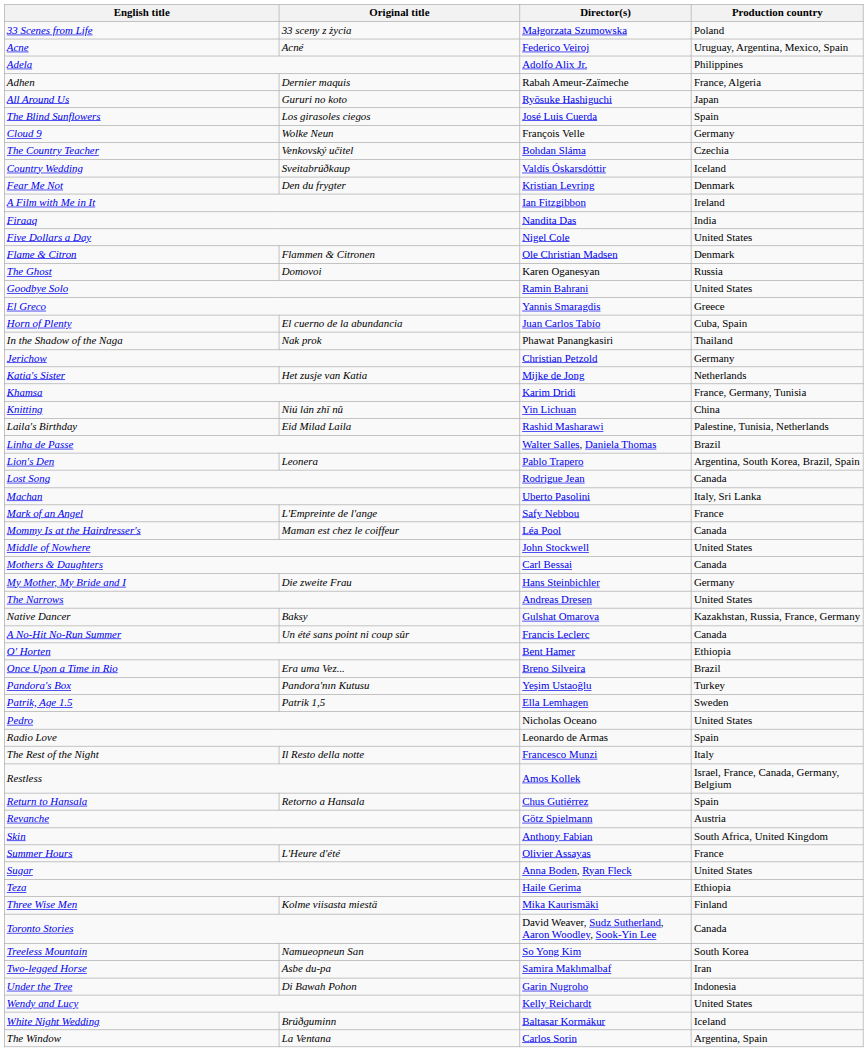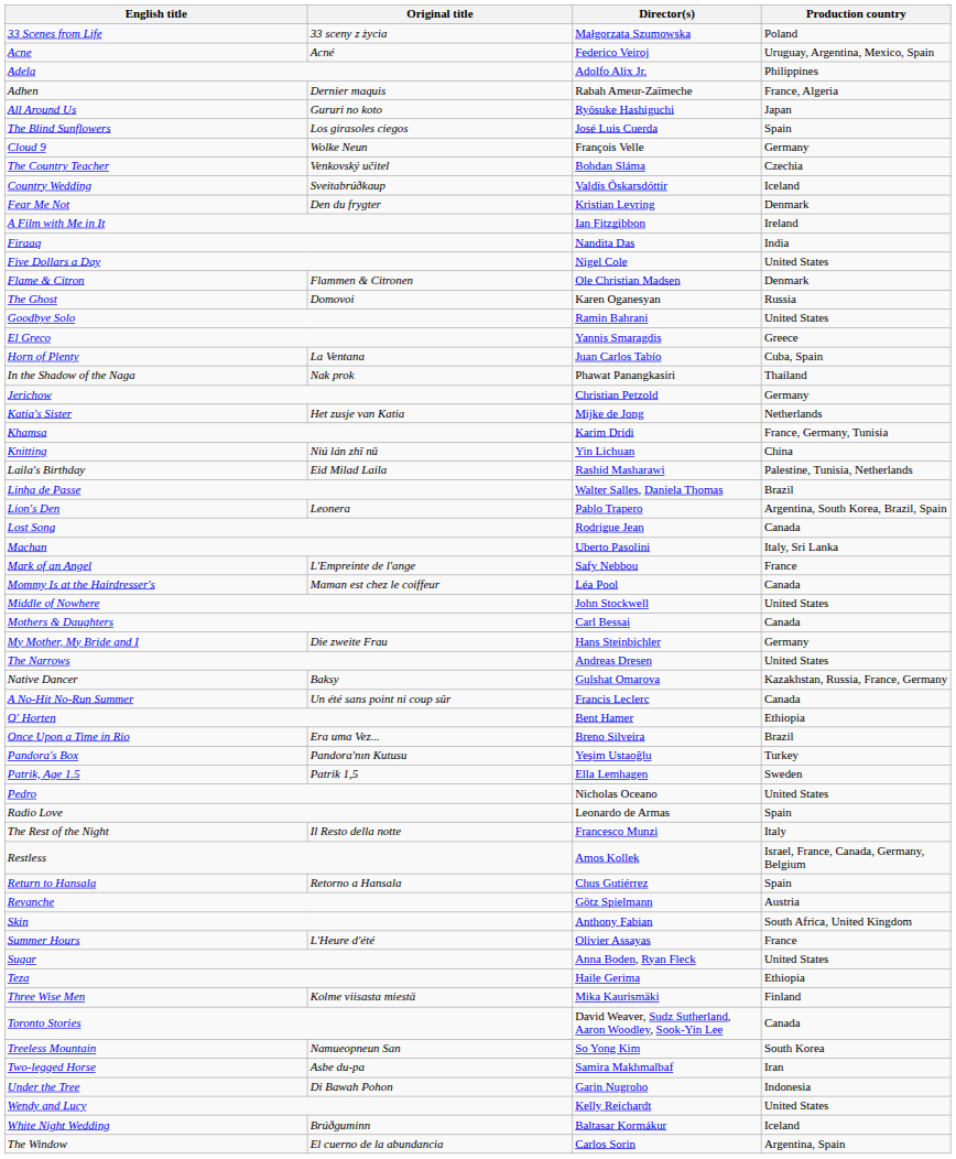Horn of Plenty | Original title: El cuerno de la abundancia -> La Ventana
The Window | Original title: La Ventana -> El cuerno de la abundancia
